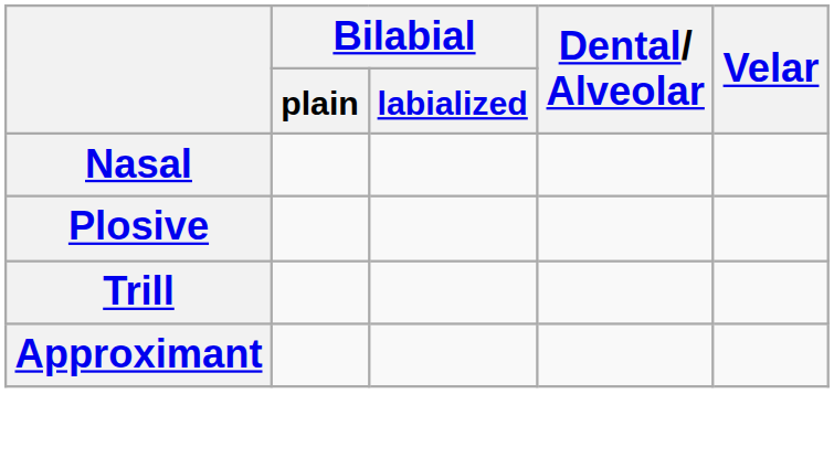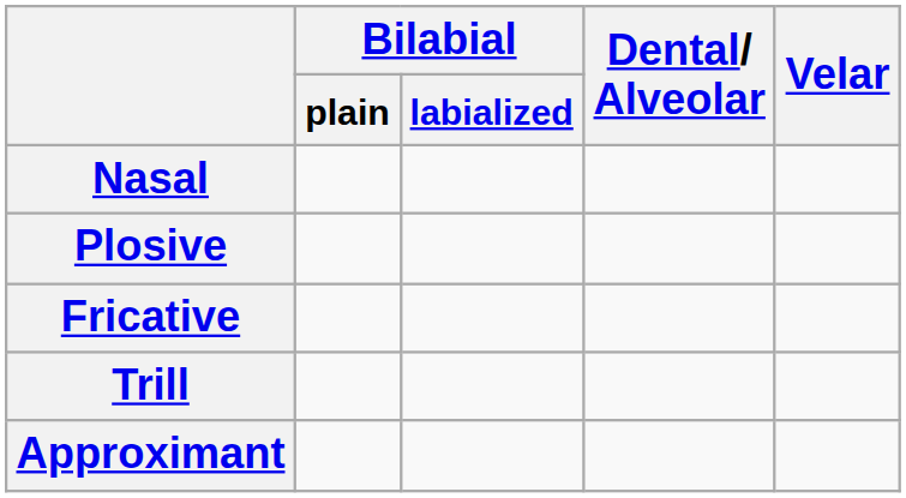+ row: Fricative
